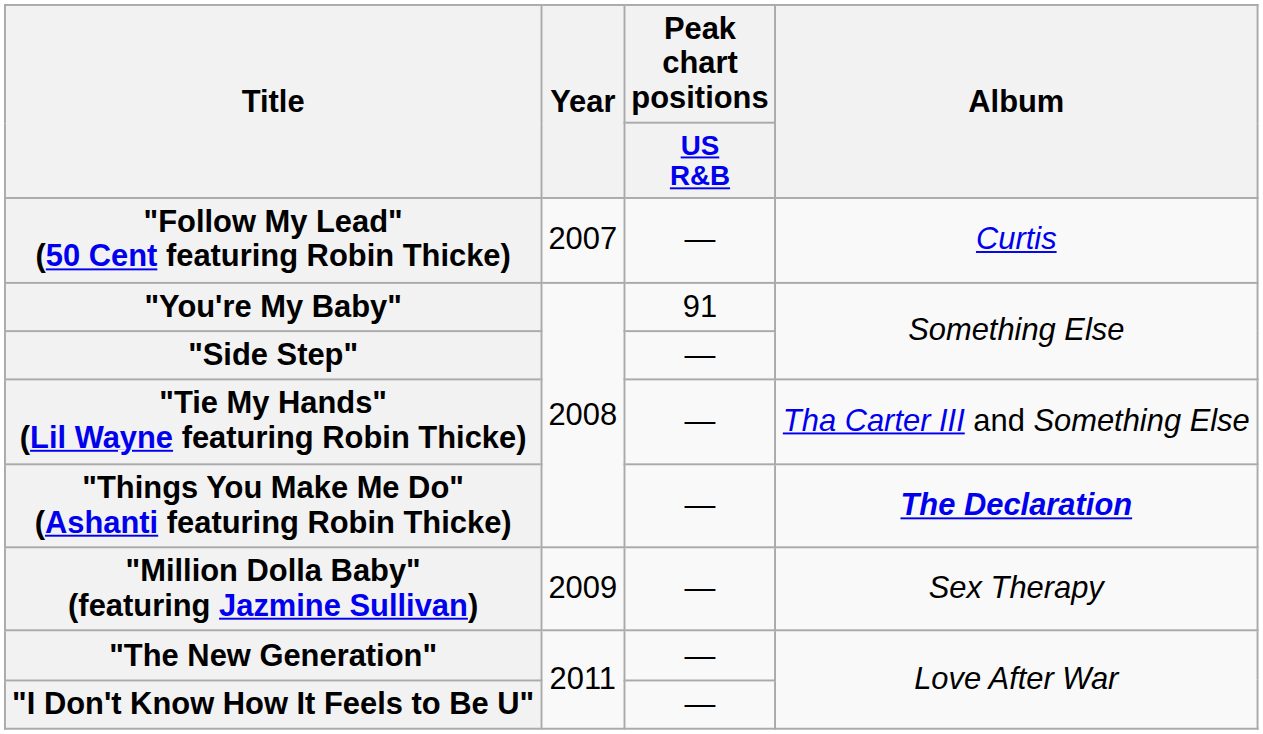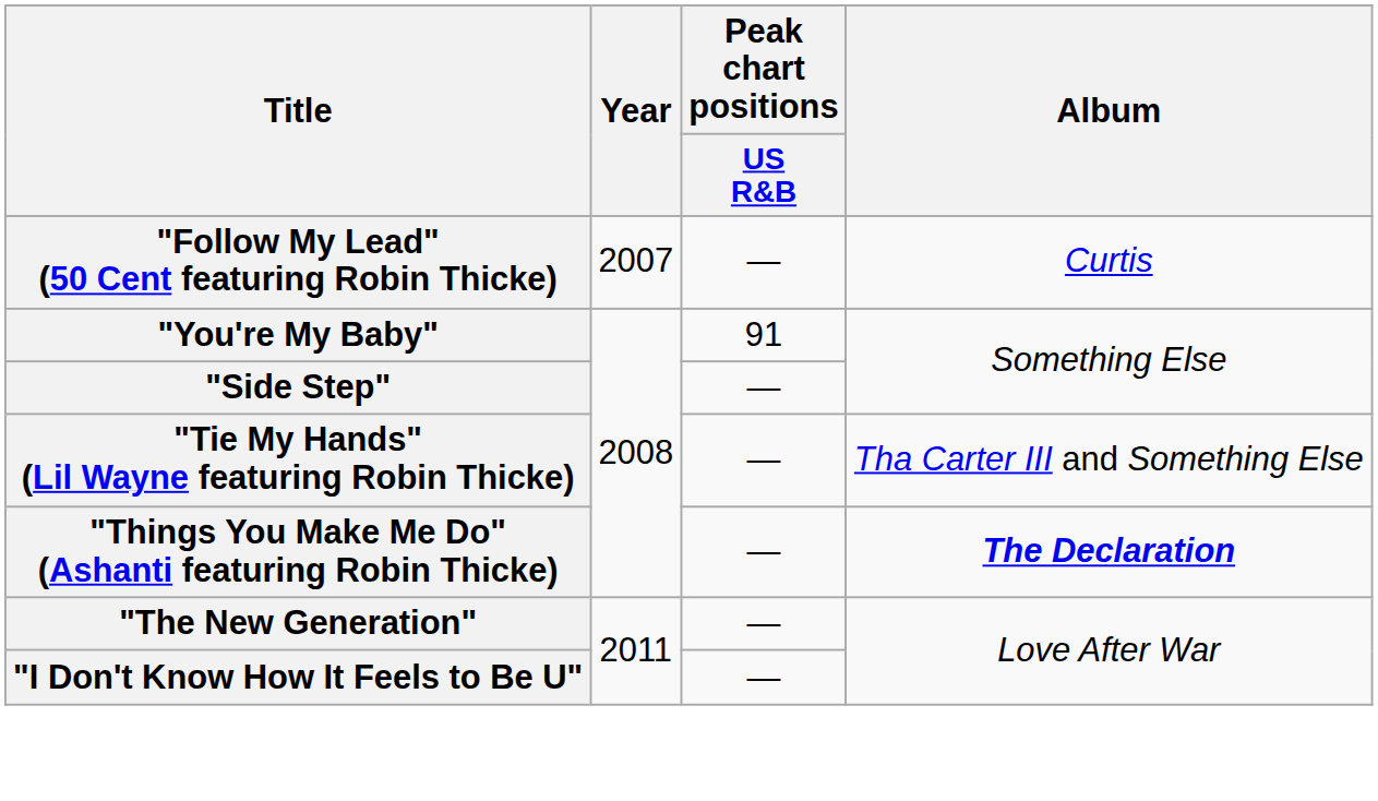- row: "Million Dolla Baby" (featuring Jazmine Sullivan) | 2009 | — | Sex Therapy
